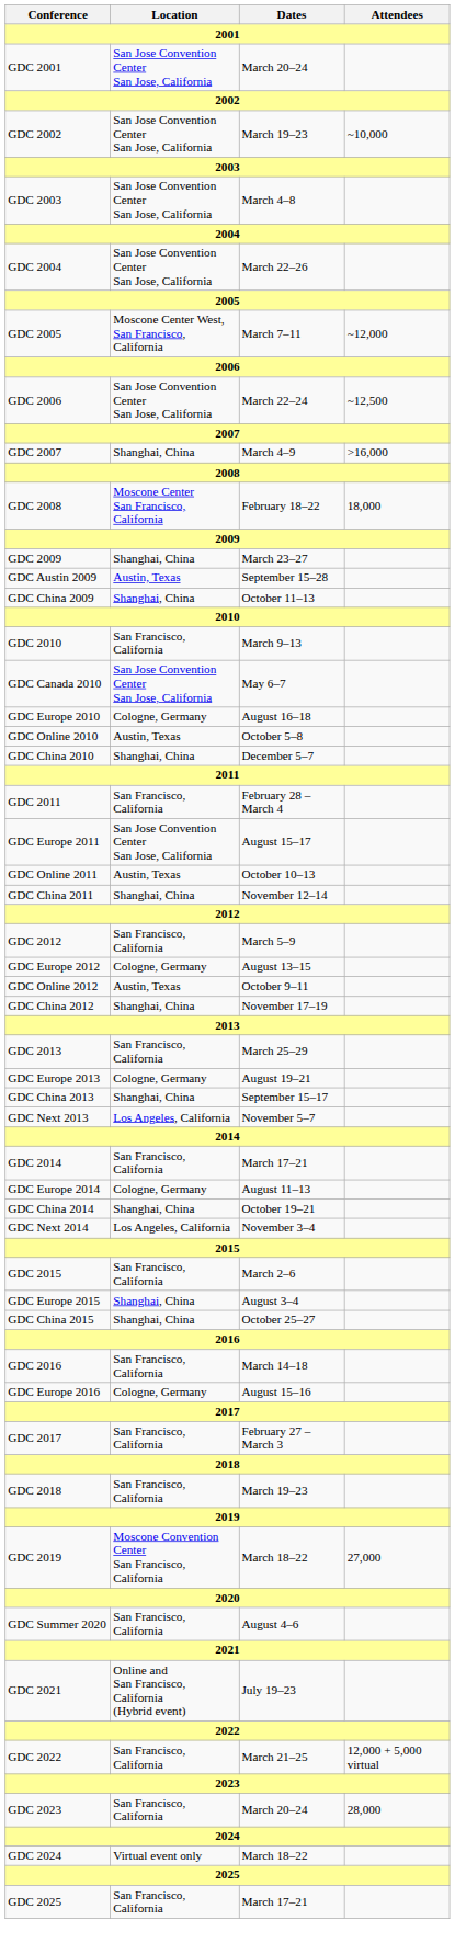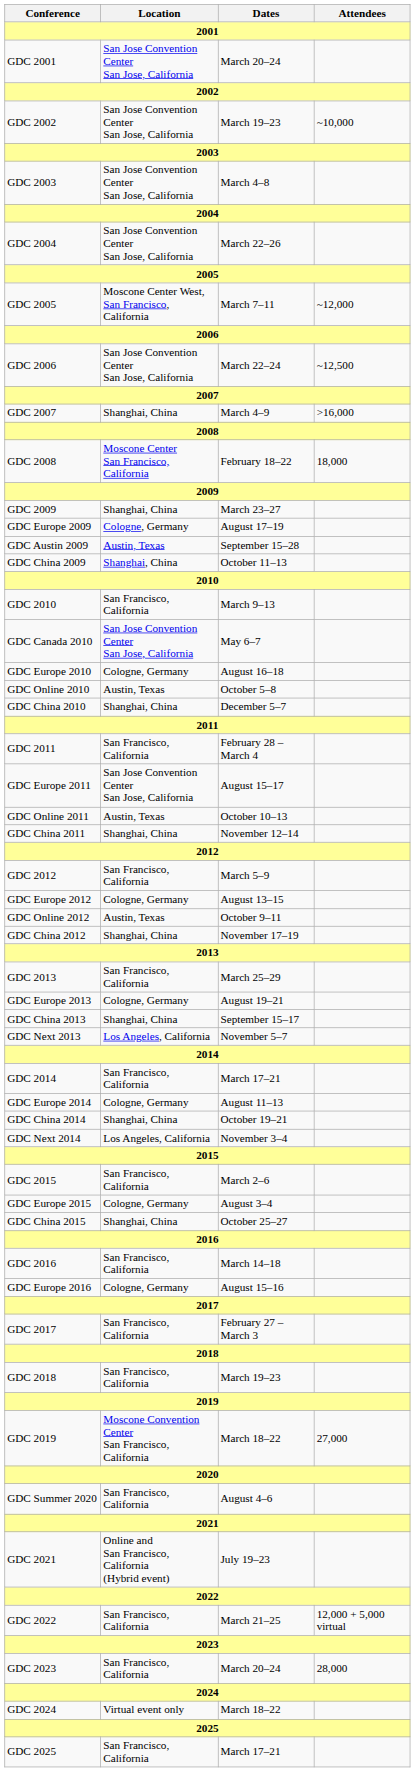+ row: GDC Europe 2009 | Cologne, Germany | August 17–19
GDC Europe 2015 | Location: Shanghai, China -> Cologne, Germany
